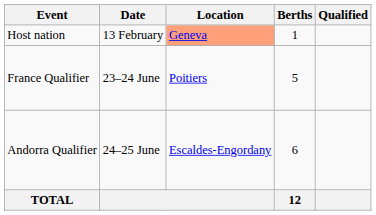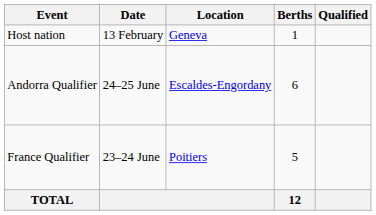Host nation | Location: lightsalmon background -> no background
rows swapped: France Qualifier <-> Andorra Qualifier
